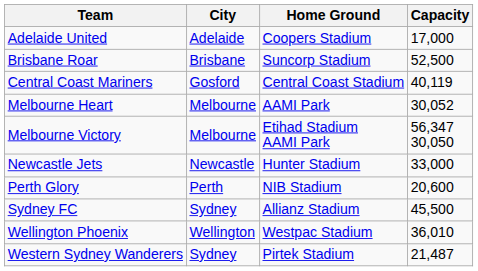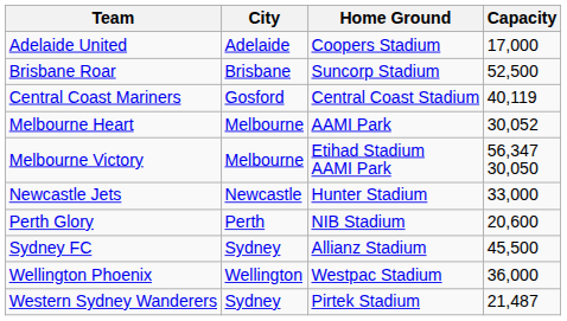Wellington Phoenix | Capacity: 36,010 -> 36,000
